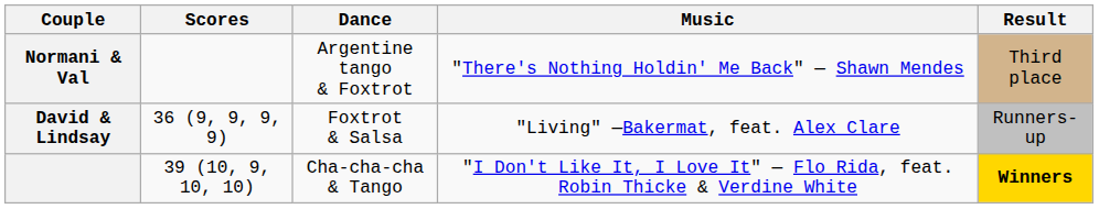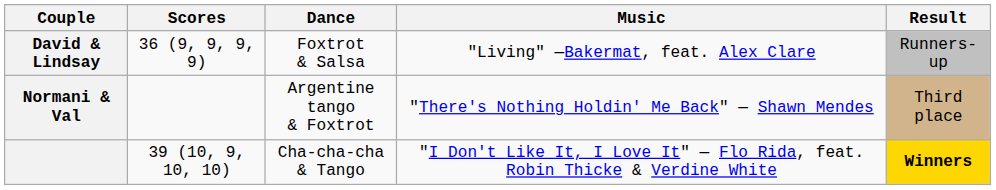rows swapped: David & Lindsay <-> Normani & Val
